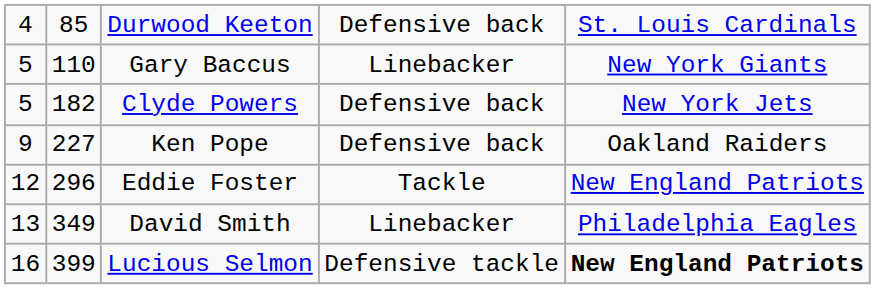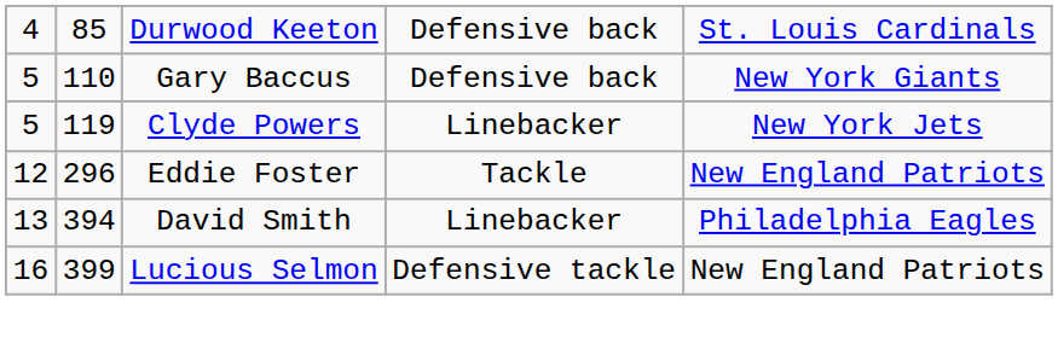Gary Baccus | column 4: Linebacker -> Defensive back
Clyde Powers | column 2: 182 -> 119
Clyde Powers | column 4: Defensive back -> Linebacker
- row: 9 | 227 | Ken Pope | Defensive back | Oakland Raiders
David Smith | column 2: 349 -> 394
Lucious Selmon | column 5: bold -> normal
